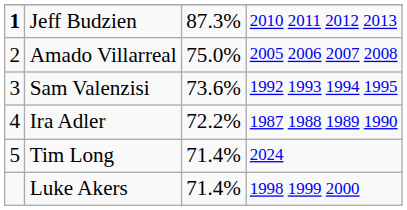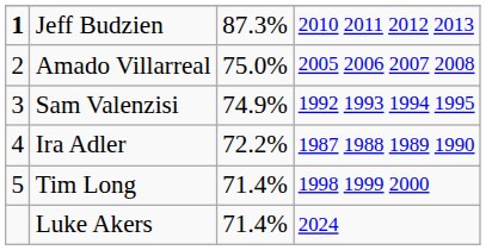Sam Valenzisi | column 3: 73.6% -> 74.9%
Tim Long | column 4: 2024 -> 1998 1999 2000
Luke Akers | column 4: 1998 1999 2000 -> 2024
